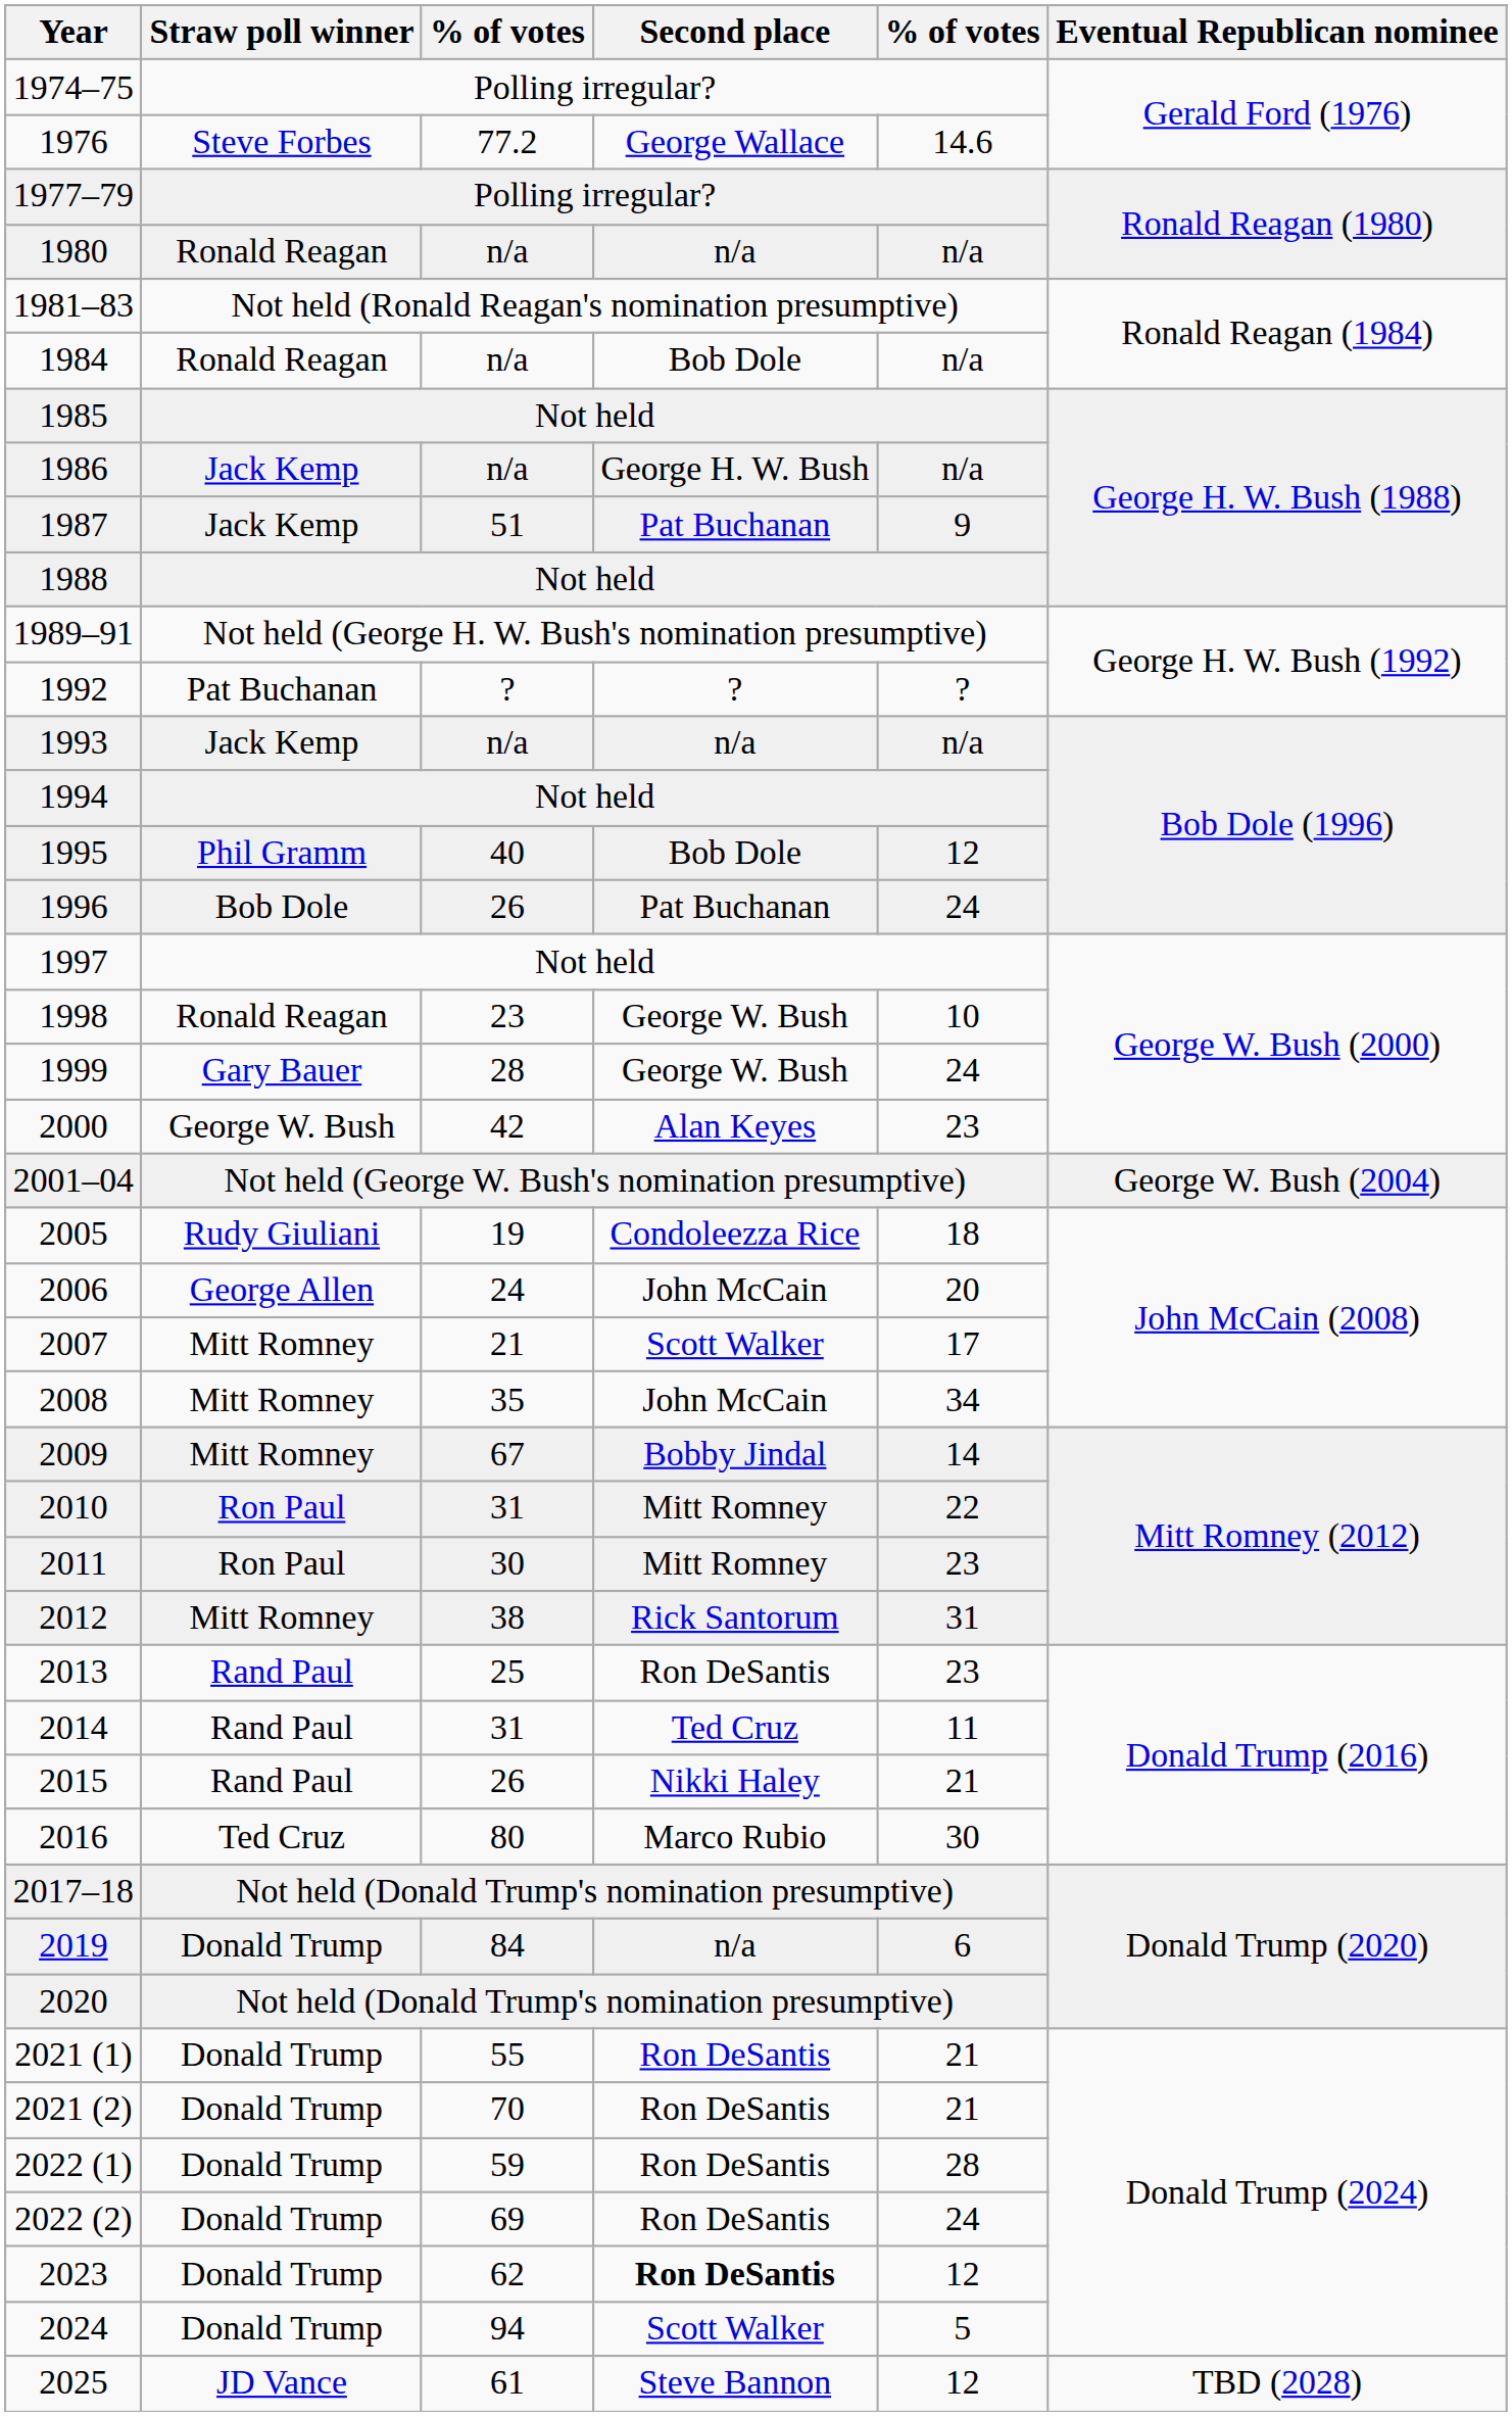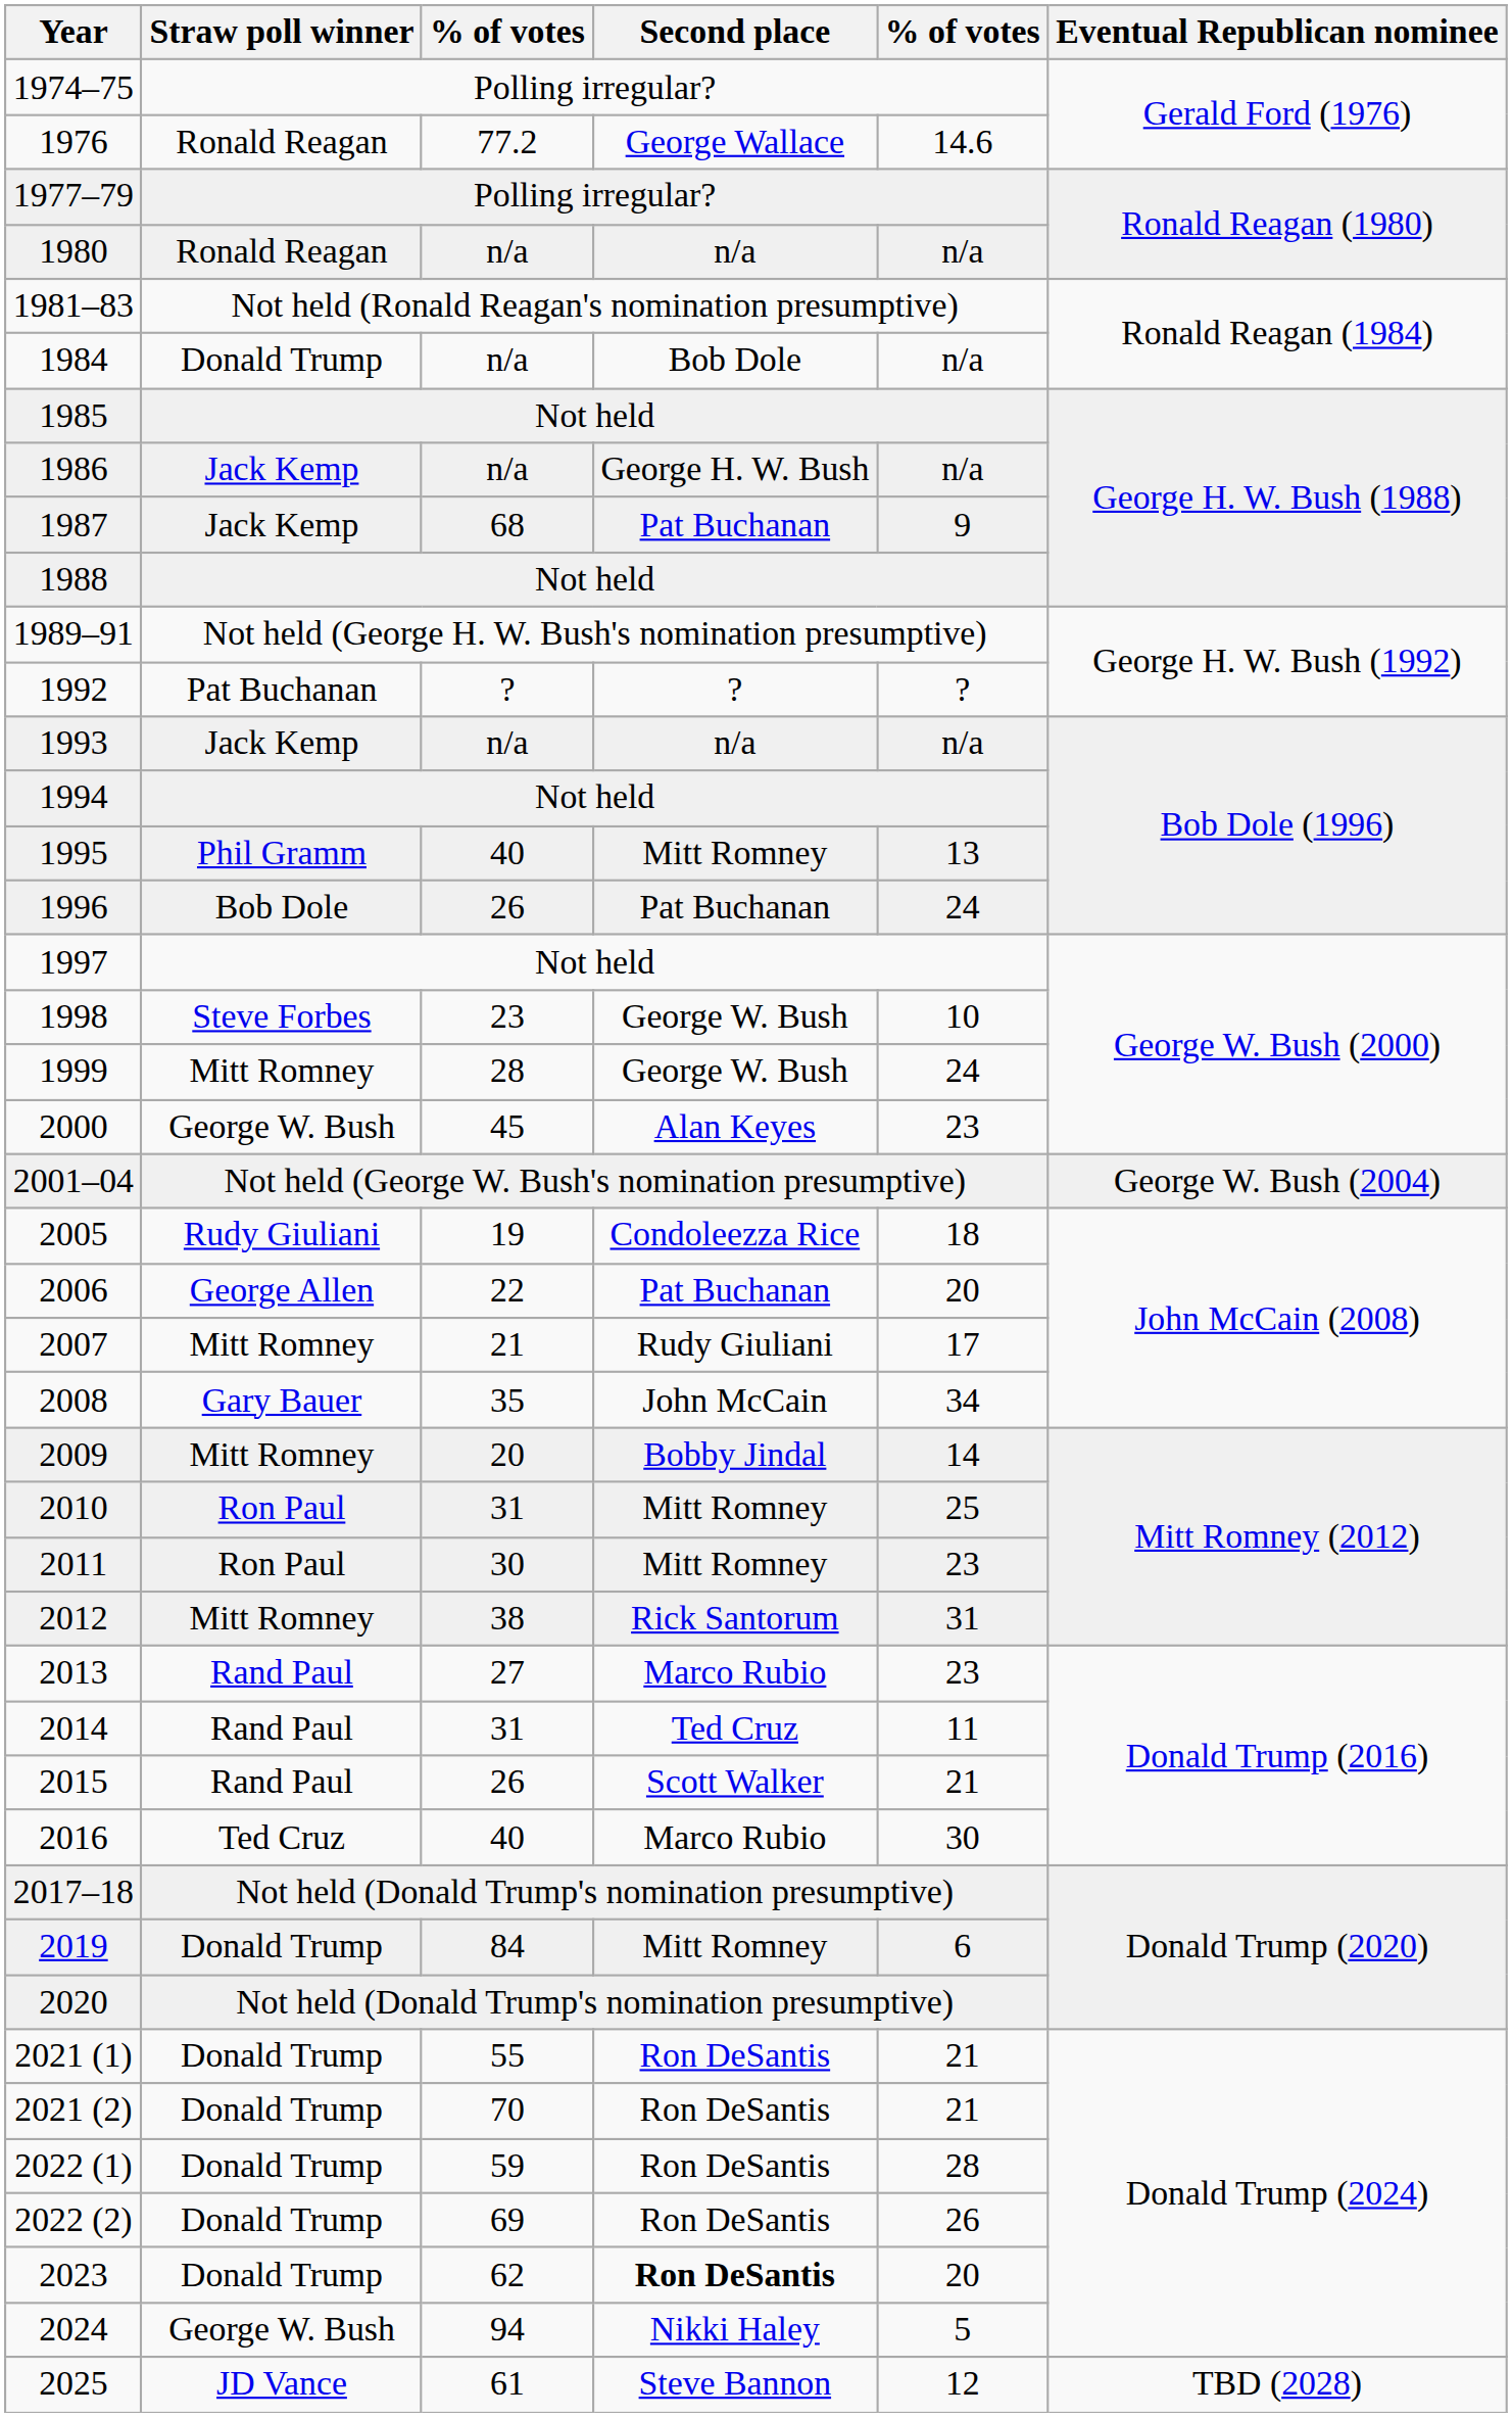1976 | Straw poll winner: Steve Forbes -> Ronald Reagan
1984 | Straw poll winner: Ronald Reagan -> Donald Trump
1987 | column 3: 51 -> 68
1995 | Second place: Bob Dole -> Mitt Romney
1995 | column 5: 12 -> 13
1998 | Straw poll winner: Ronald Reagan -> Steve Forbes
1999 | Straw poll winner: Gary Bauer -> Mitt Romney
2000 | column 3: 42 -> 45
2006 | column 3: 24 -> 22
2006 | Second place: John McCain -> Pat Buchanan
2007 | Second place: Scott Walker -> Rudy Giuliani
2008 | Straw poll winner: Mitt Romney -> Gary Bauer
2009 | column 3: 67 -> 20
2010 | column 5: 22 -> 25
2013 | column 3: 25 -> 27
2013 | Second place: Ron DeSantis -> Marco Rubio
2015 | Second place: Nikki Haley -> Scott Walker
2016 | column 3: 80 -> 40
2019 | Second place: n/a -> Mitt Romney
2022 (2) | column 5: 24 -> 26
2023 | column 5: 12 -> 20
2024 | Straw poll winner: Donald Trump -> George W. Bush
2024 | Second place: Scott Walker -> Nikki Haley
